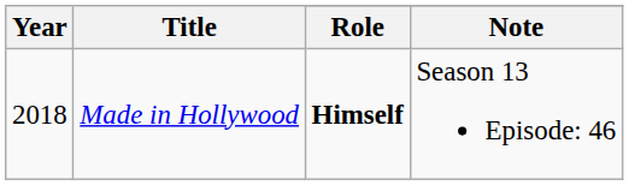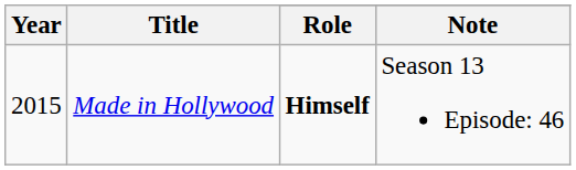Made in Hollywood | Year: 2018 -> 2015
